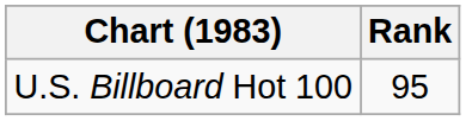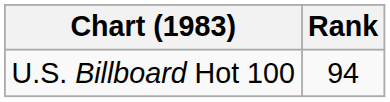U.S. Billboard Hot 100 | Rank: 95 -> 94
